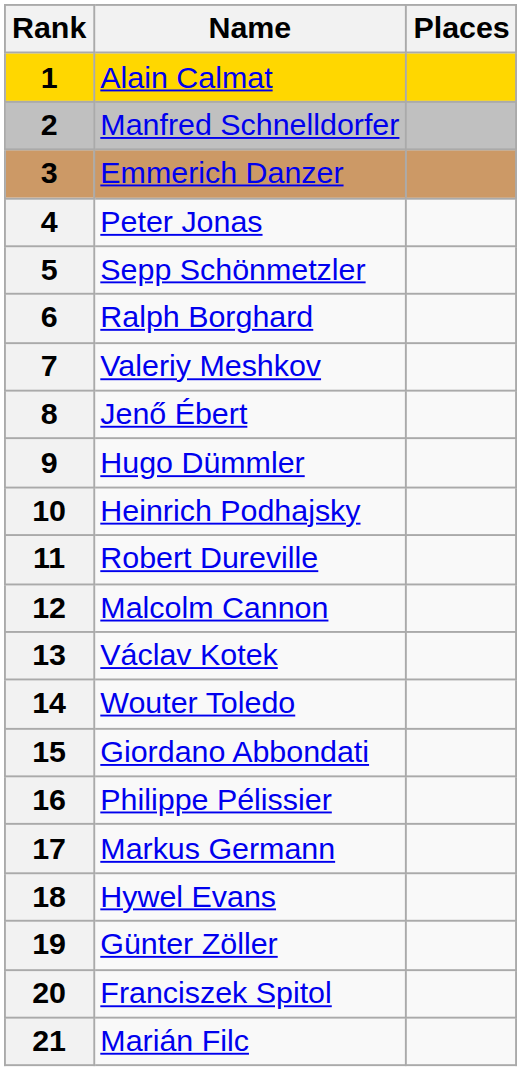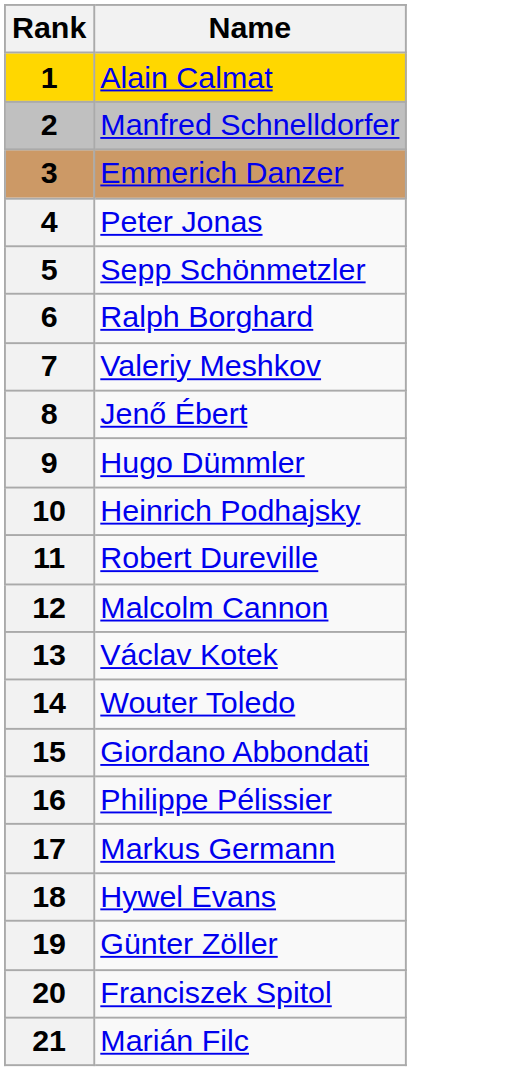- column: Places
